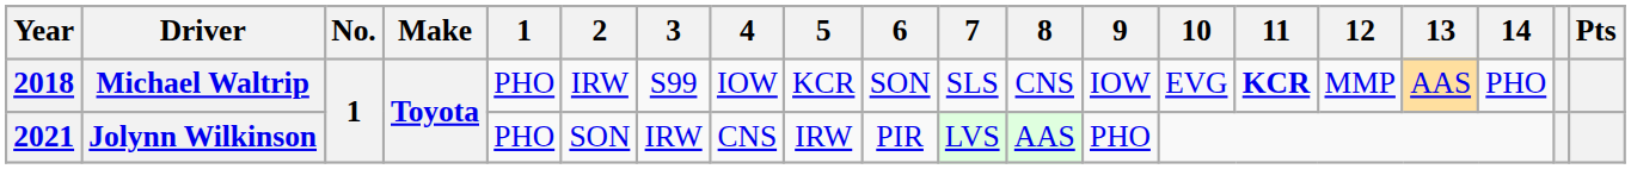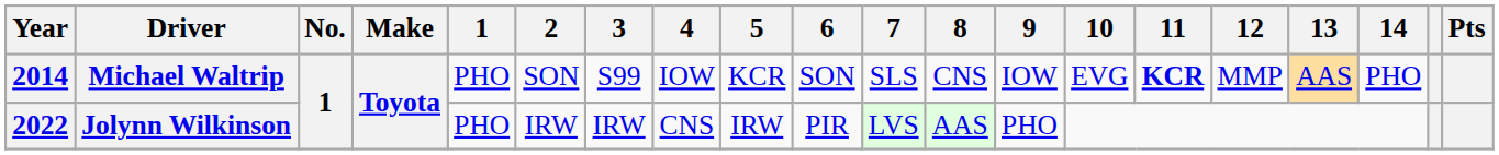Michael Waltrip | Year: 2018 -> 2014
Michael Waltrip | 2: IRW -> SON
Jolynn Wilkinson | Year: 2021 -> 2022
Jolynn Wilkinson | 2: SON -> IRW
